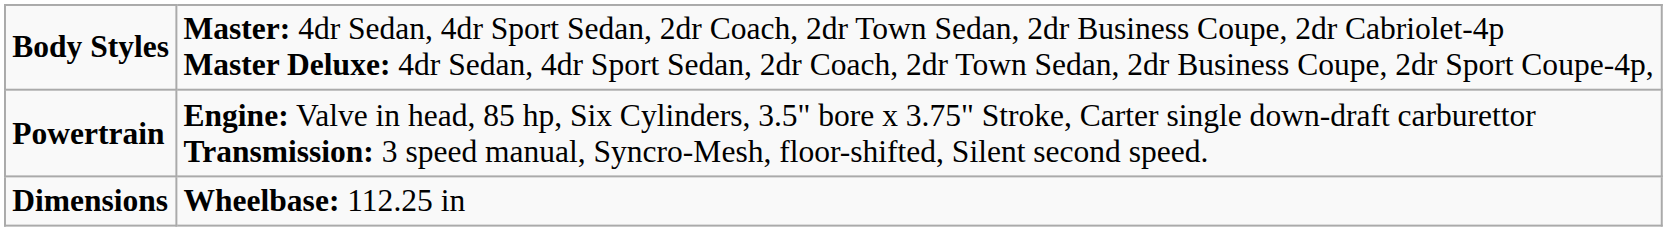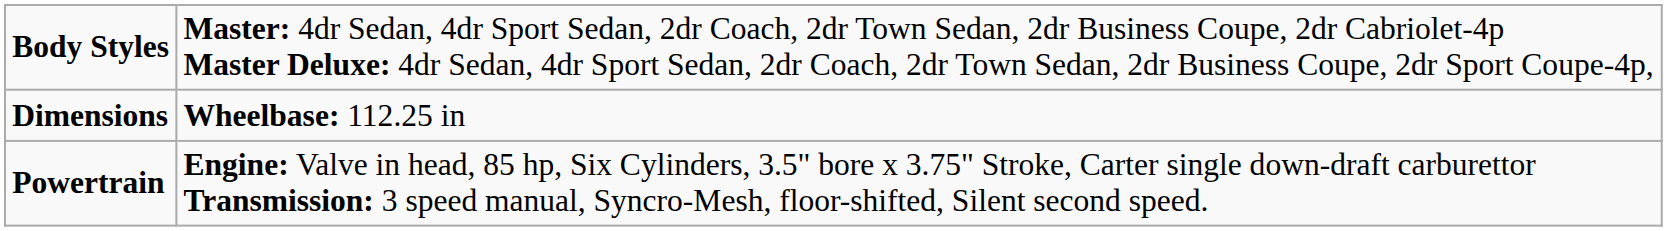rows swapped: Powertrain <-> Dimensions
